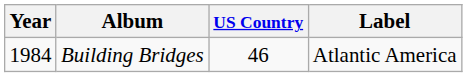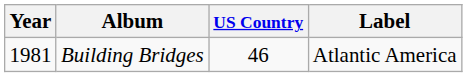Building Bridges | Year: 1984 -> 1981
